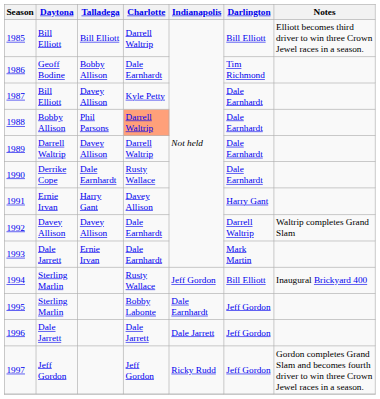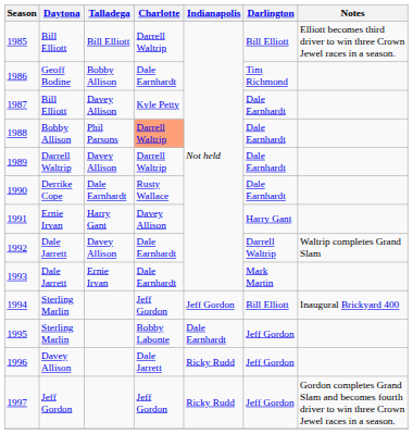1992 | Daytona: Davey Allison -> Dale Jarrett
1994 | Charlotte: Rusty Wallace -> Jeff Gordon
1996 | Daytona: Dale Jarrett -> Davey Allison
1996 | Indianapolis: Dale Jarrett -> Ricky Rudd
